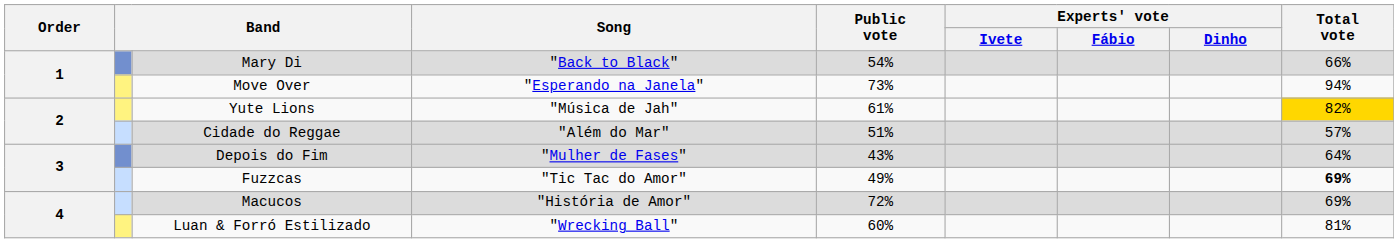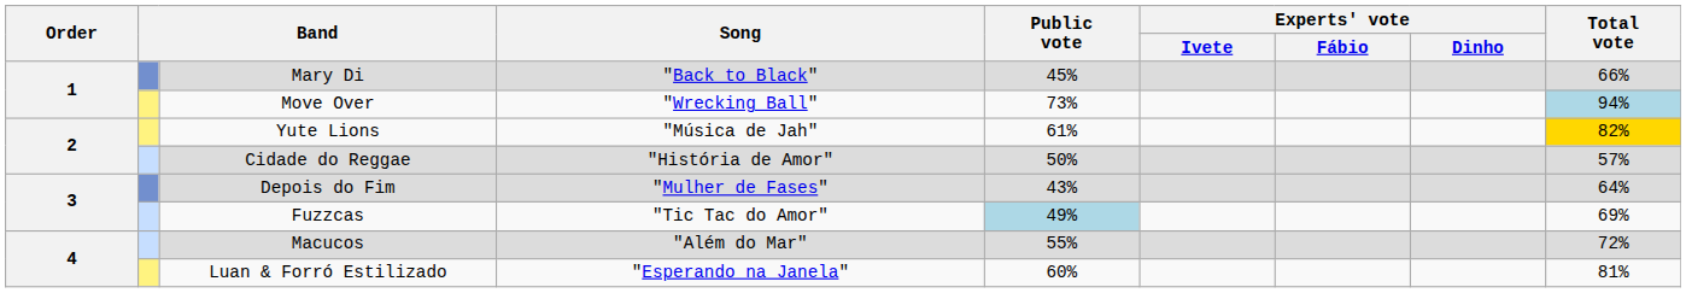Mary Di | Public vote: 54% -> 45%
Move Over | Song: "Esperando na Janela" -> "Wrecking Ball"
Move Over | Total vote: no background -> lightblue background
Cidade do Reggae | Song: "Além do Mar" -> "História de Amor"
Cidade do Reggae | Public vote: 51% -> 50%
Fuzzcas | Public vote: no background -> lightblue background
Fuzzcas | Total vote: bold -> normal
Macucos | Song: "História de Amor" -> "Além do Mar"
Macucos | Public vote: 72% -> 55%
Macucos | Total vote: 69% -> 72%
Luan & Forró Estilizado | Song: "Wrecking Ball" -> "Esperando na Janela"
